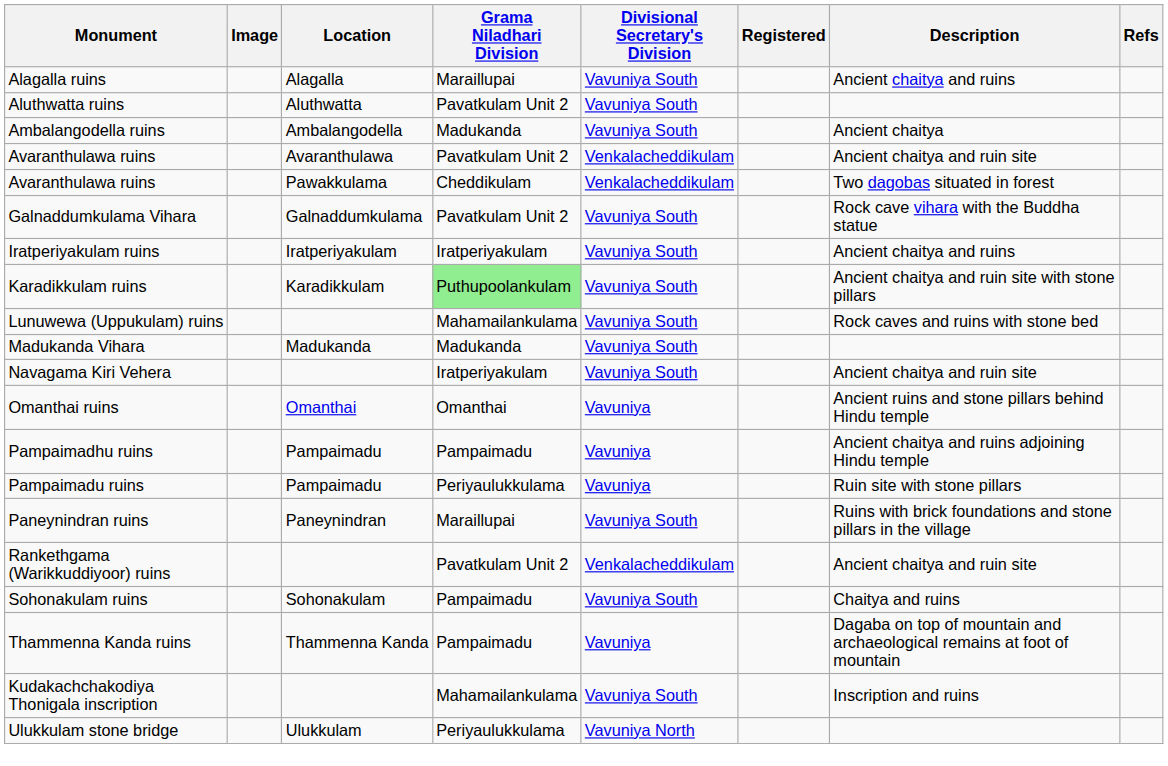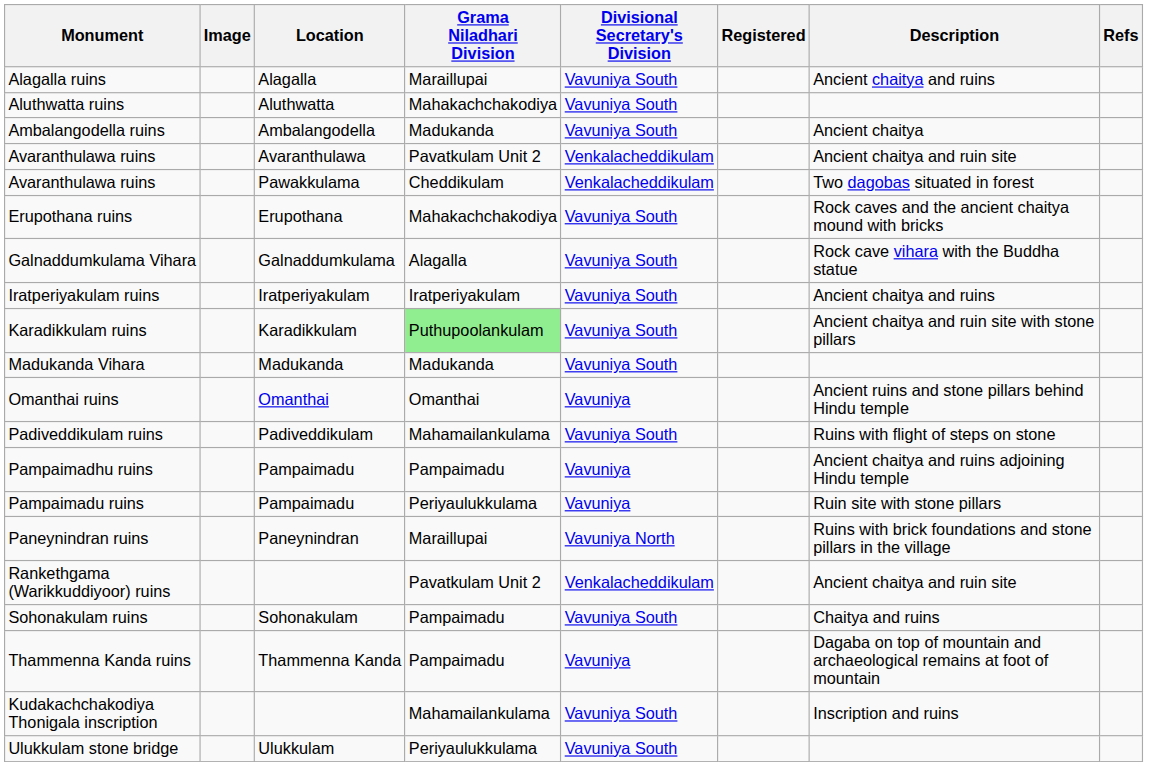Aluthwatta ruins | Grama Niladhari Division: Pavatkulam Unit 2 -> Mahakachchakodiya
+ row: Erupothana ruins | Erupothana | Mahakachchakodiya | Vavuniya South | Rock caves and the ancient chaitya mound with bricks
Galnaddumkulama Vihara | Grama Niladhari Division: Pavatkulam Unit 2 -> Alagalla
- row: Lunuwewa (Uppukulam) ruins | Mahamailankulama | Vavuniya South | Rock caves and ruins with stone bed
- row: Navagama Kiri Vehera | Iratperiyakulam | Vavuniya South | Ancient chaitya and ruin site
+ row: Padiveddikulam ruins | Padiveddikulam | Mahamailankulama | Vavuniya South | Ruins with flight of steps on stone
Paneynindran ruins | Divisional Secretary's Division: Vavuniya South -> Vavuniya North
Ulukkulam stone bridge | Divisional Secretary's Division: Vavuniya North -> Vavuniya South
